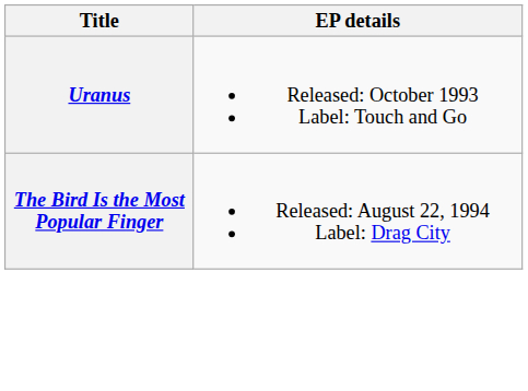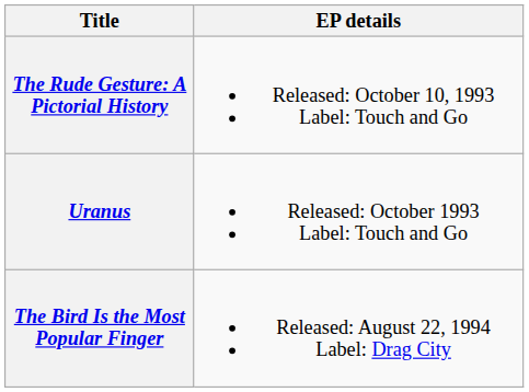+ row: The Rude Gesture: A Pictorial History | Released: October 10, 1993 Label: Touch and Go
